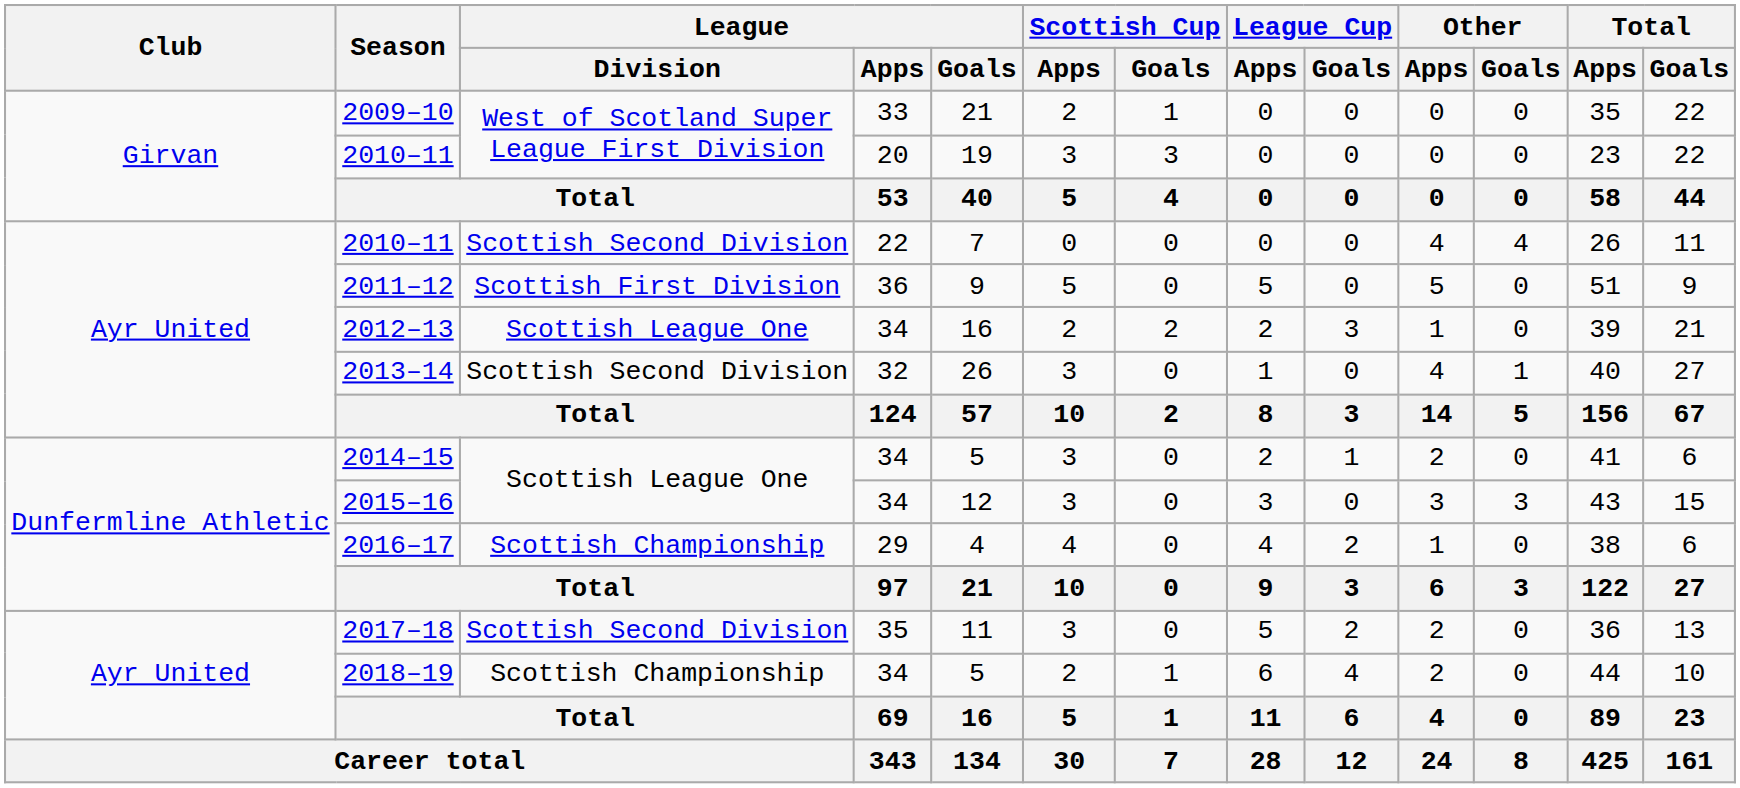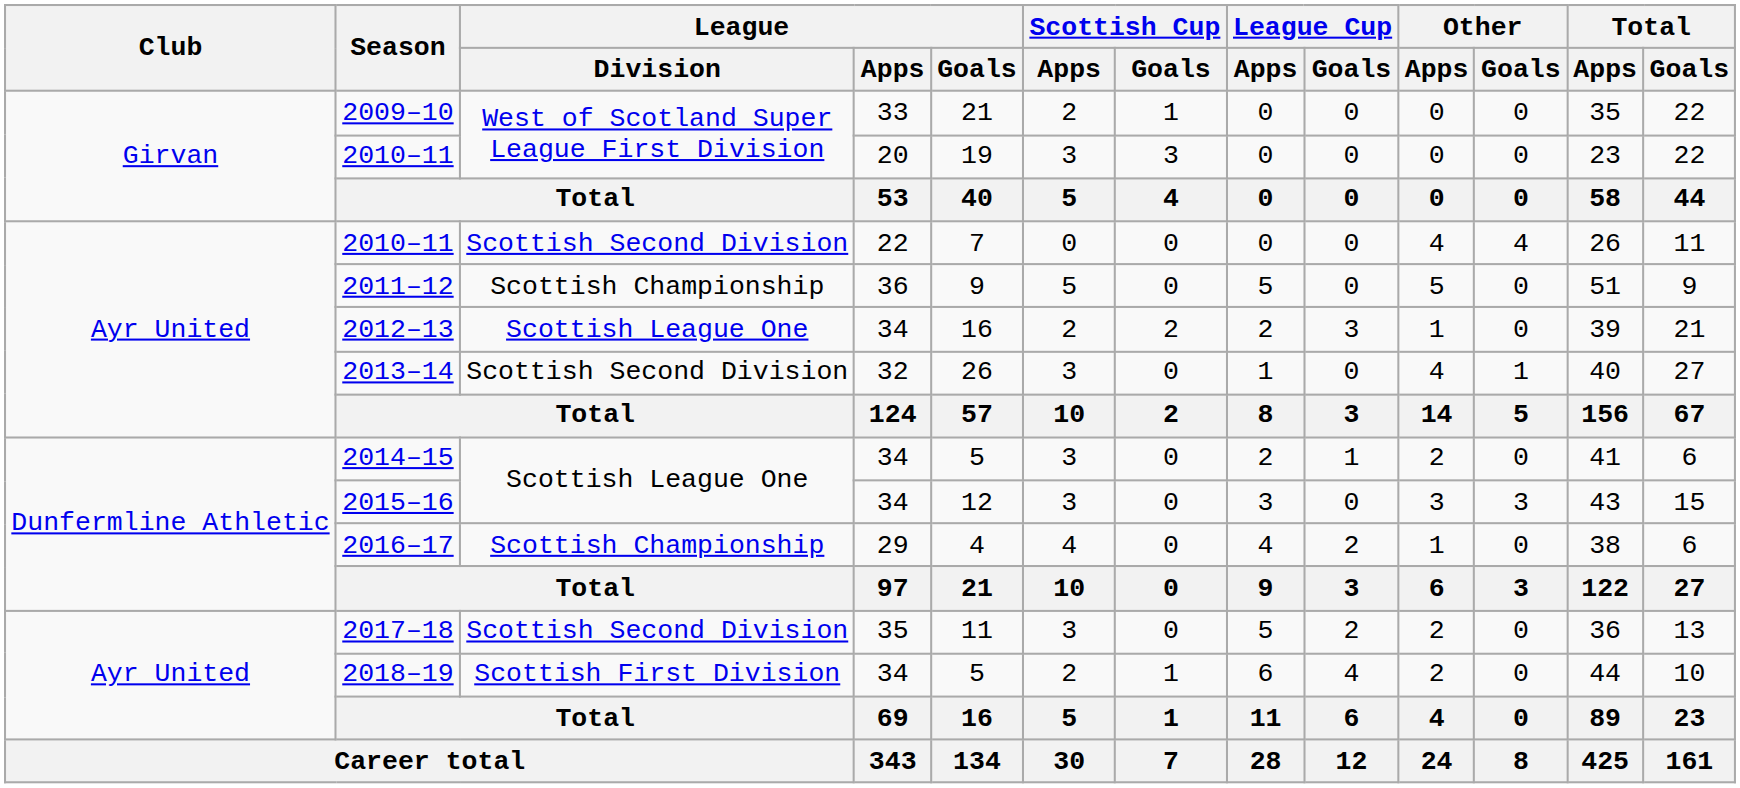2011–12 | League / Division: Scottish First Division -> Scottish Championship
2018–19 | League / Division: Scottish Championship -> Scottish First Division
